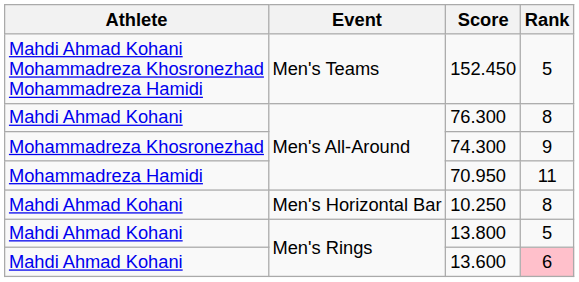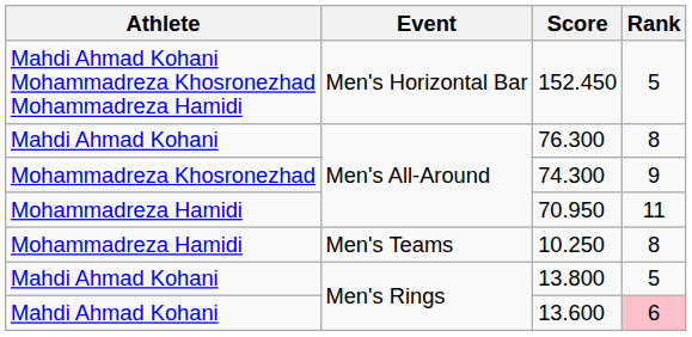152.450 | Event: Men's Teams -> Men's Horizontal Bar
10.250 | Athlete: Mahdi Ahmad Kohani -> Mohammadreza Hamidi
10.250 | Event: Men's Horizontal Bar -> Men's Teams
